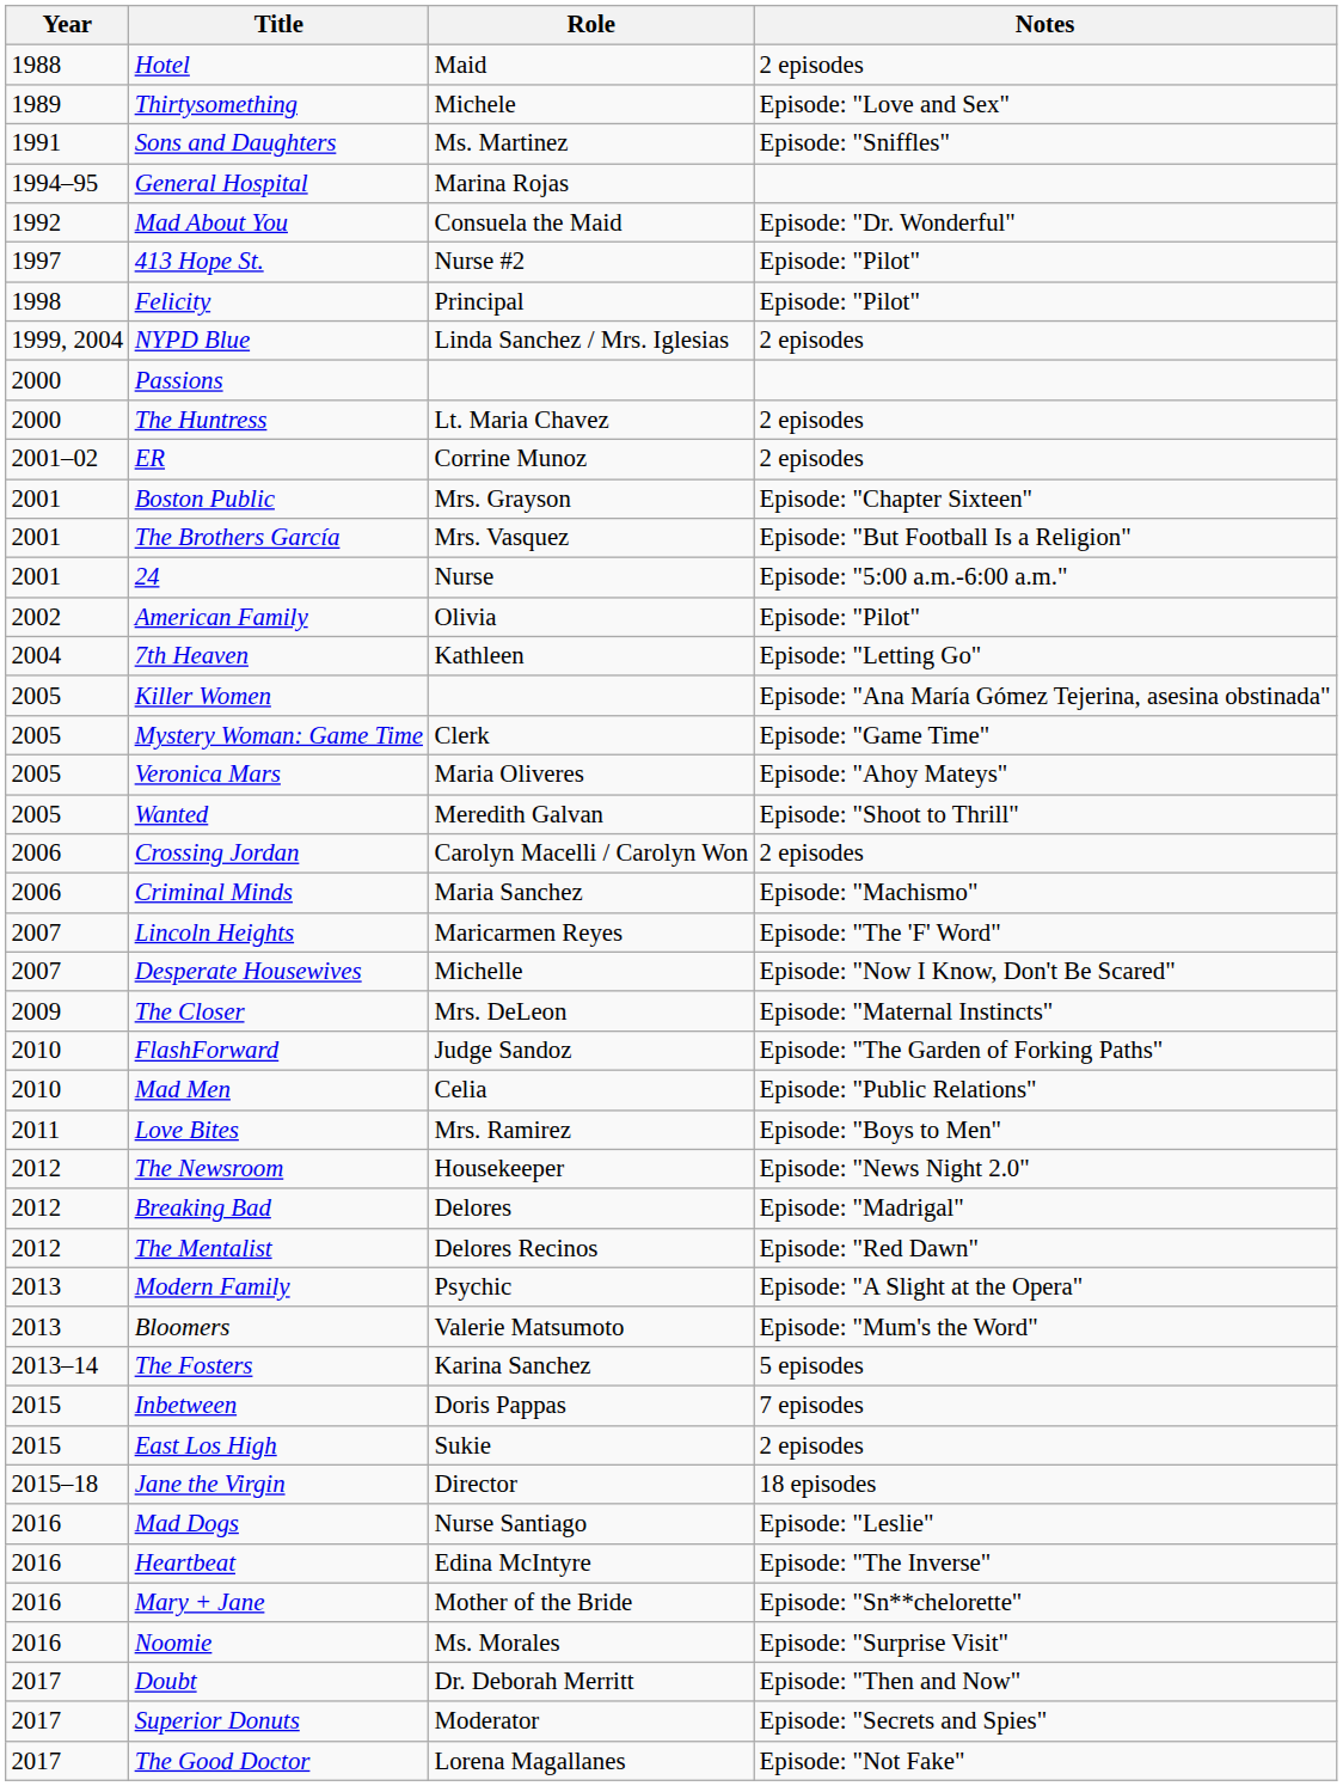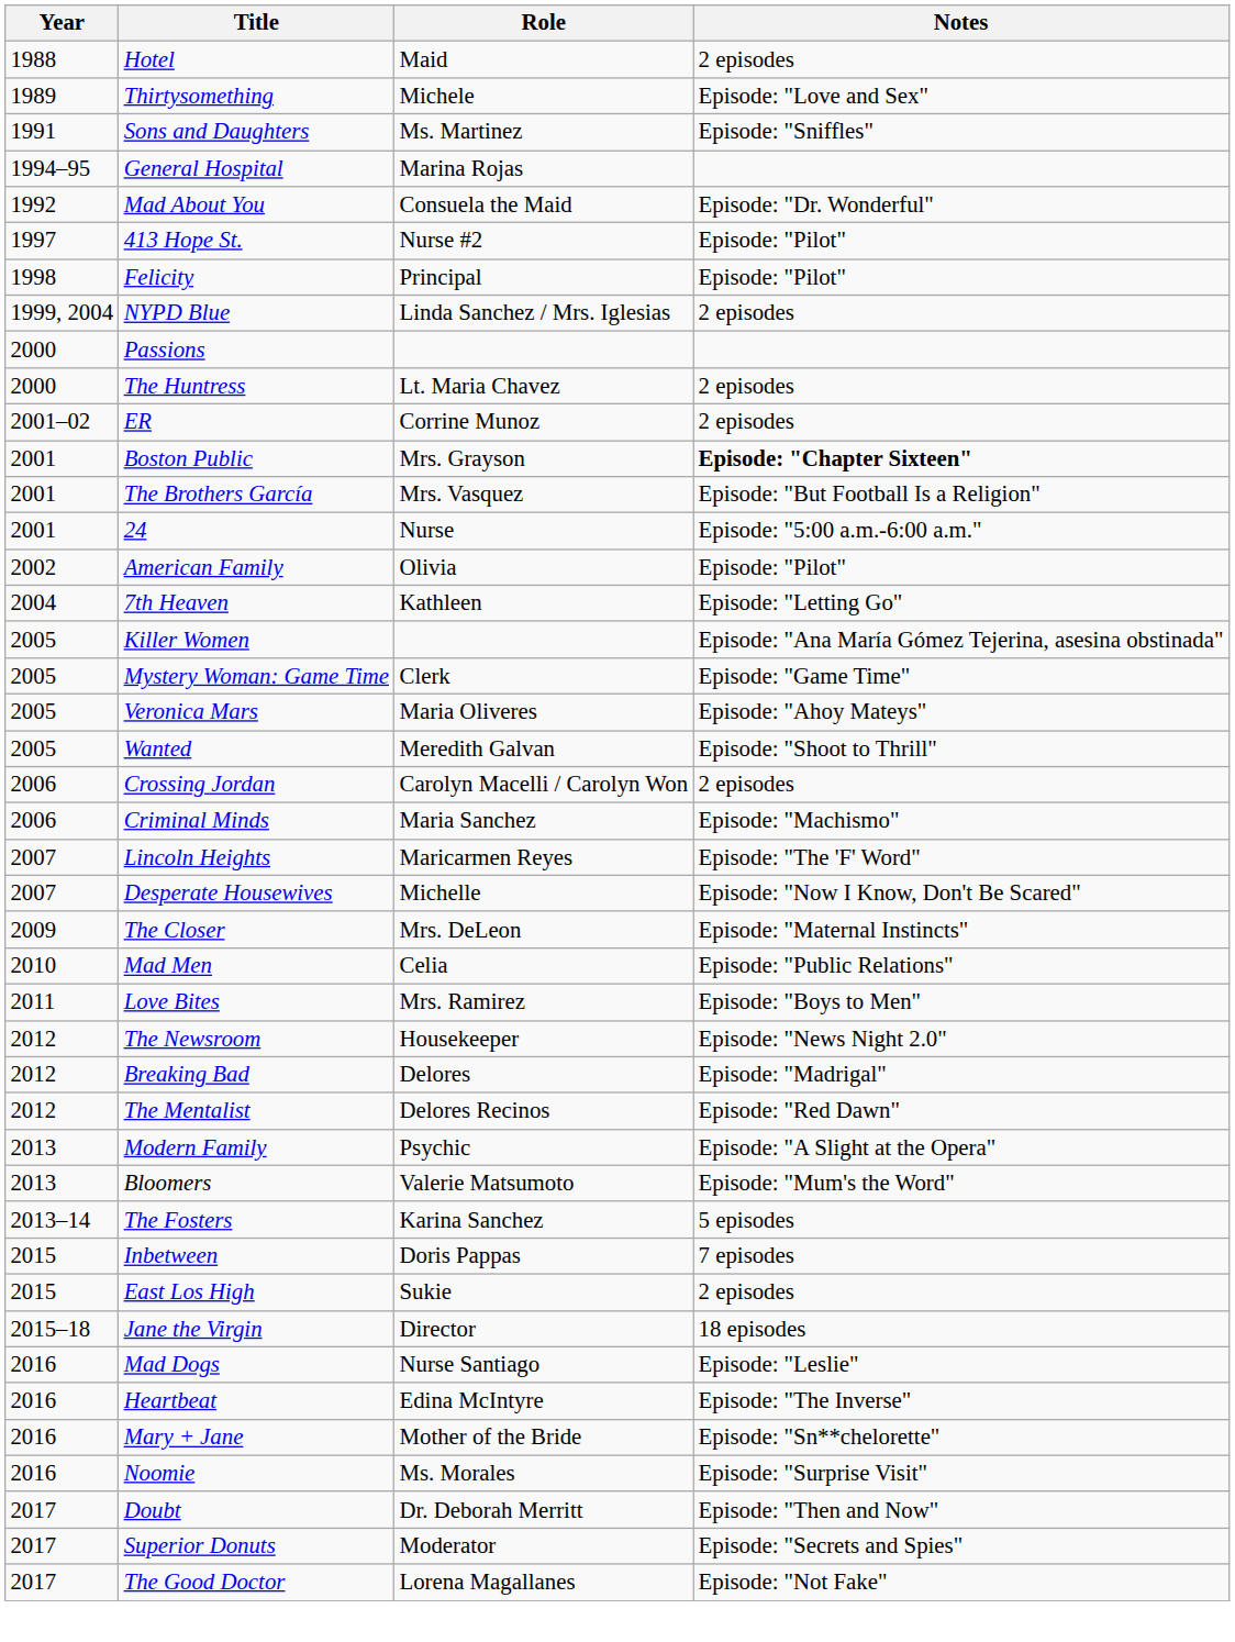Boston Public | Notes: normal -> bold
- row: 2010 | FlashForward | Judge Sandoz | Episode: "The Garden of Forking Paths"
